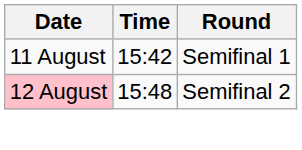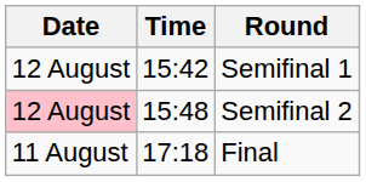Semifinal 1 | Date: 11 August -> 12 August
+ row: 11 August | 17:18 | Final
